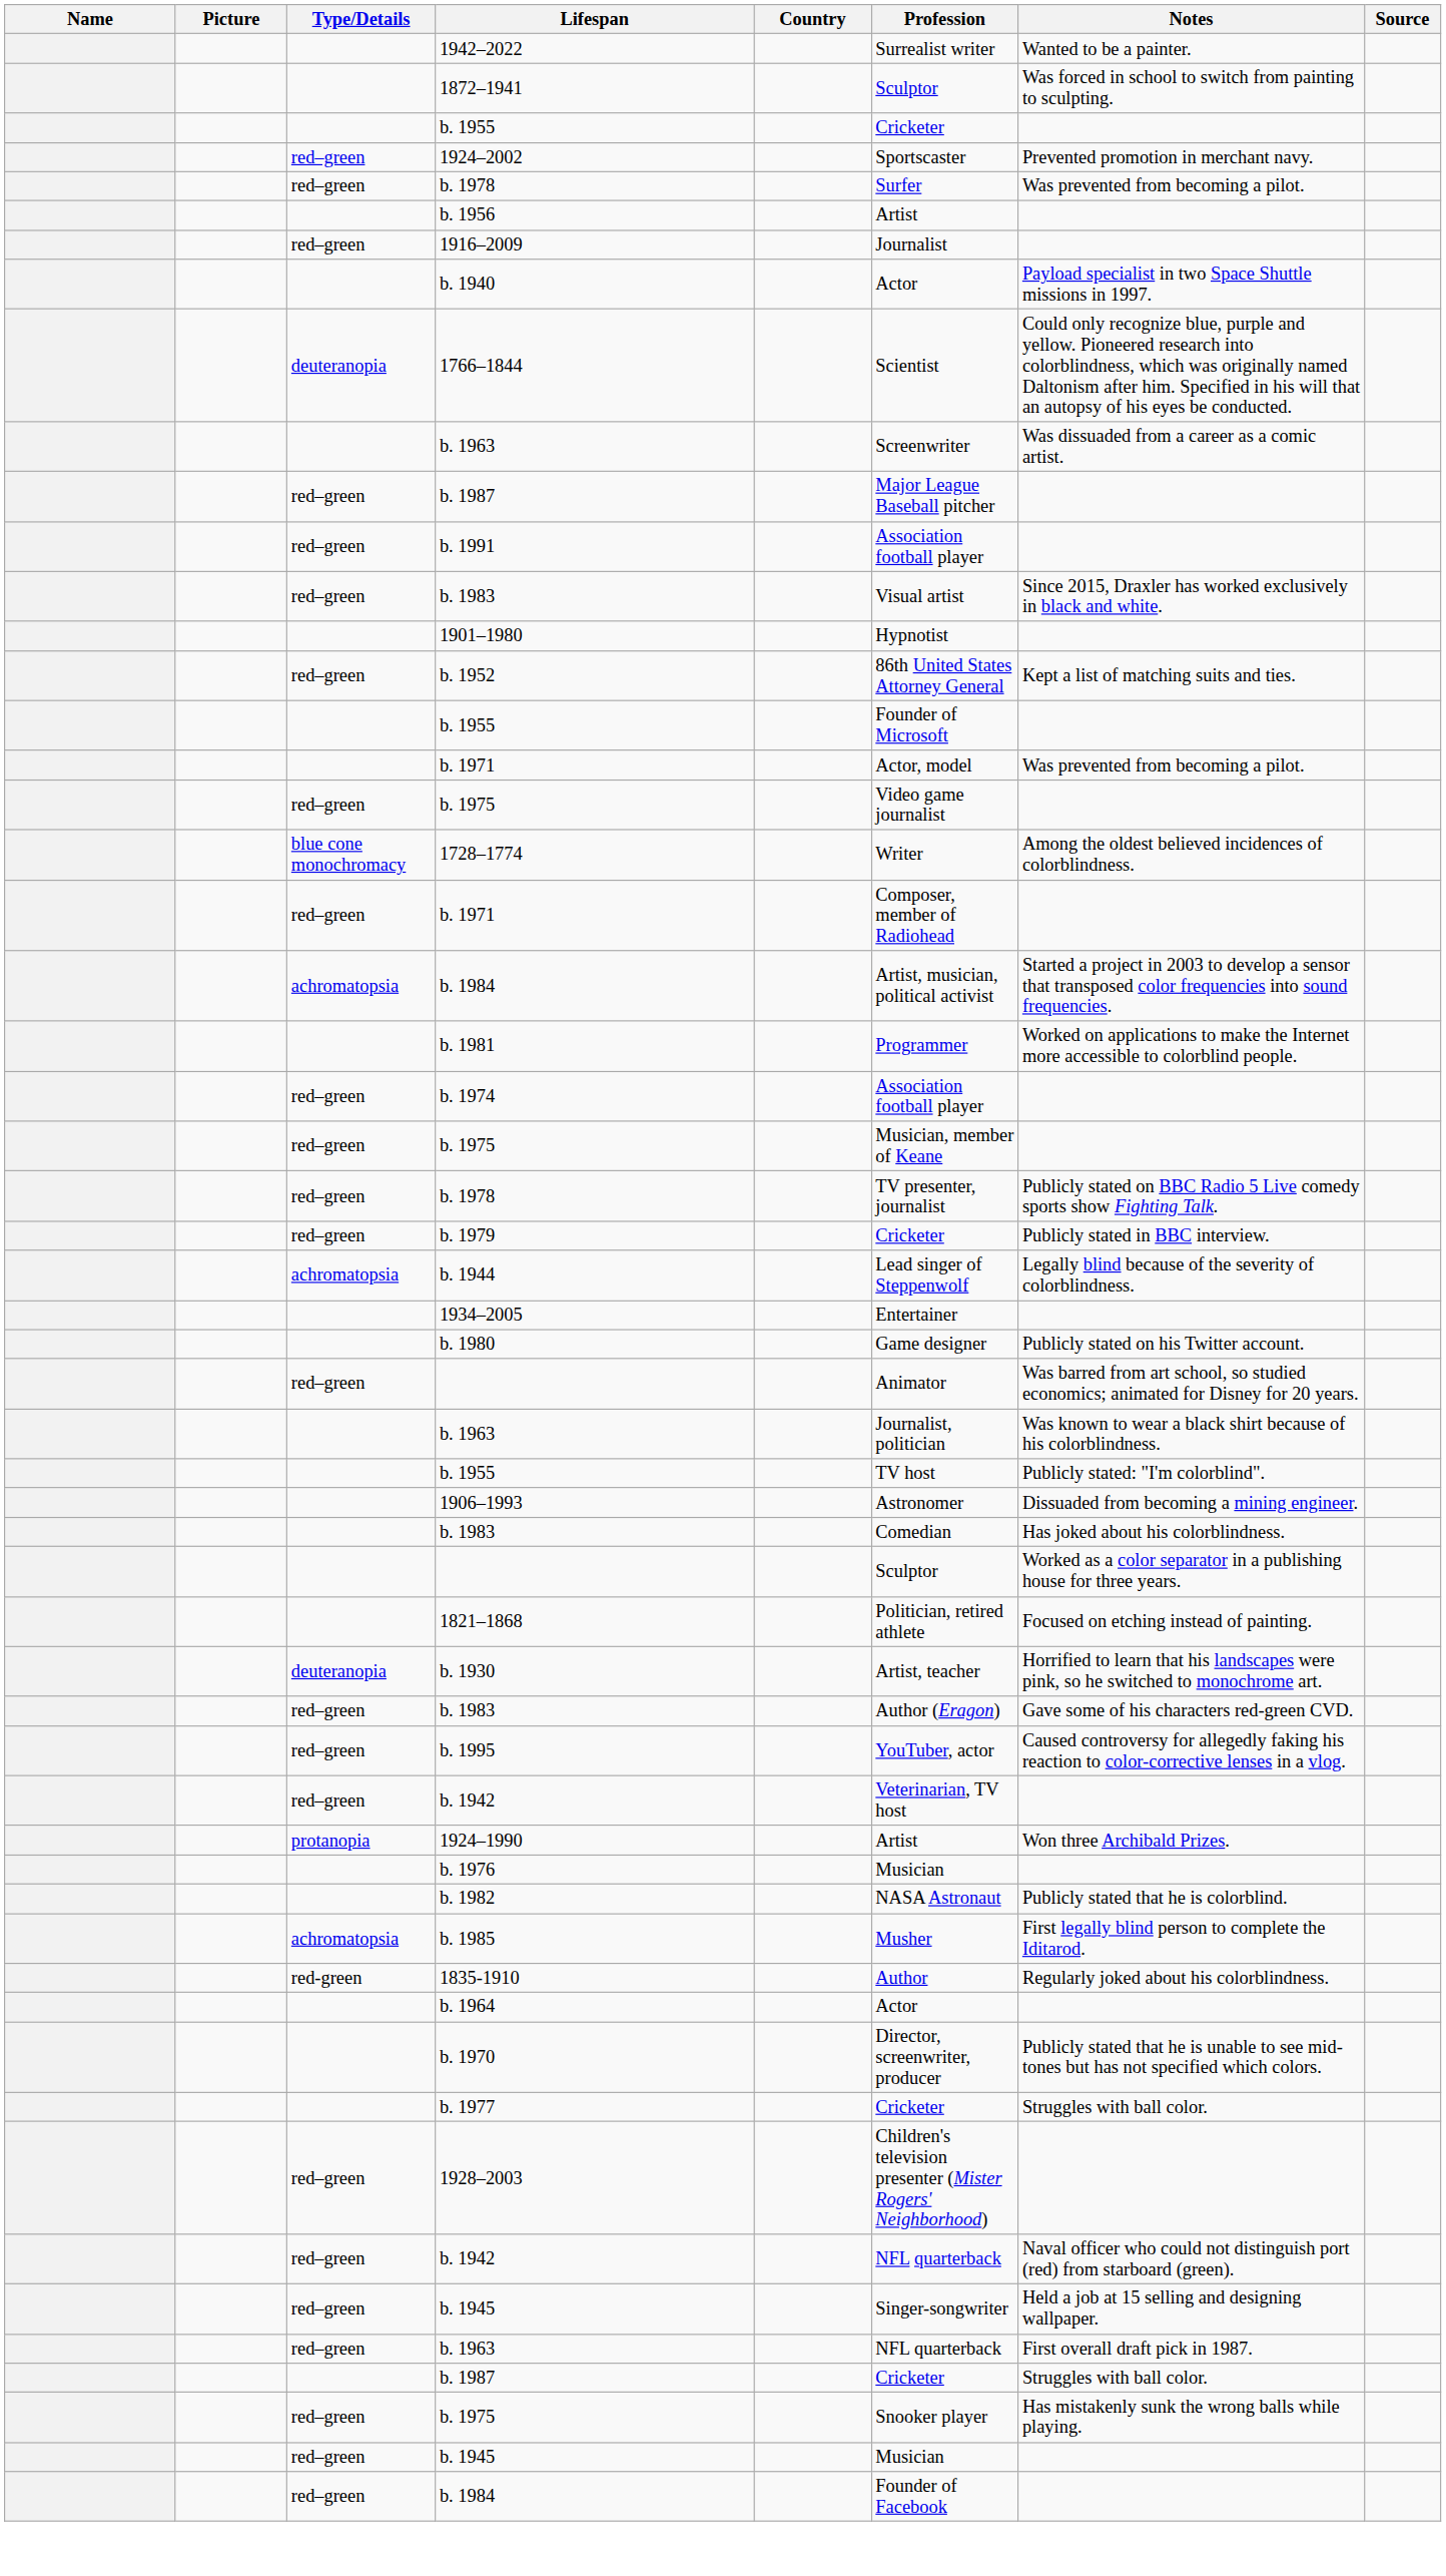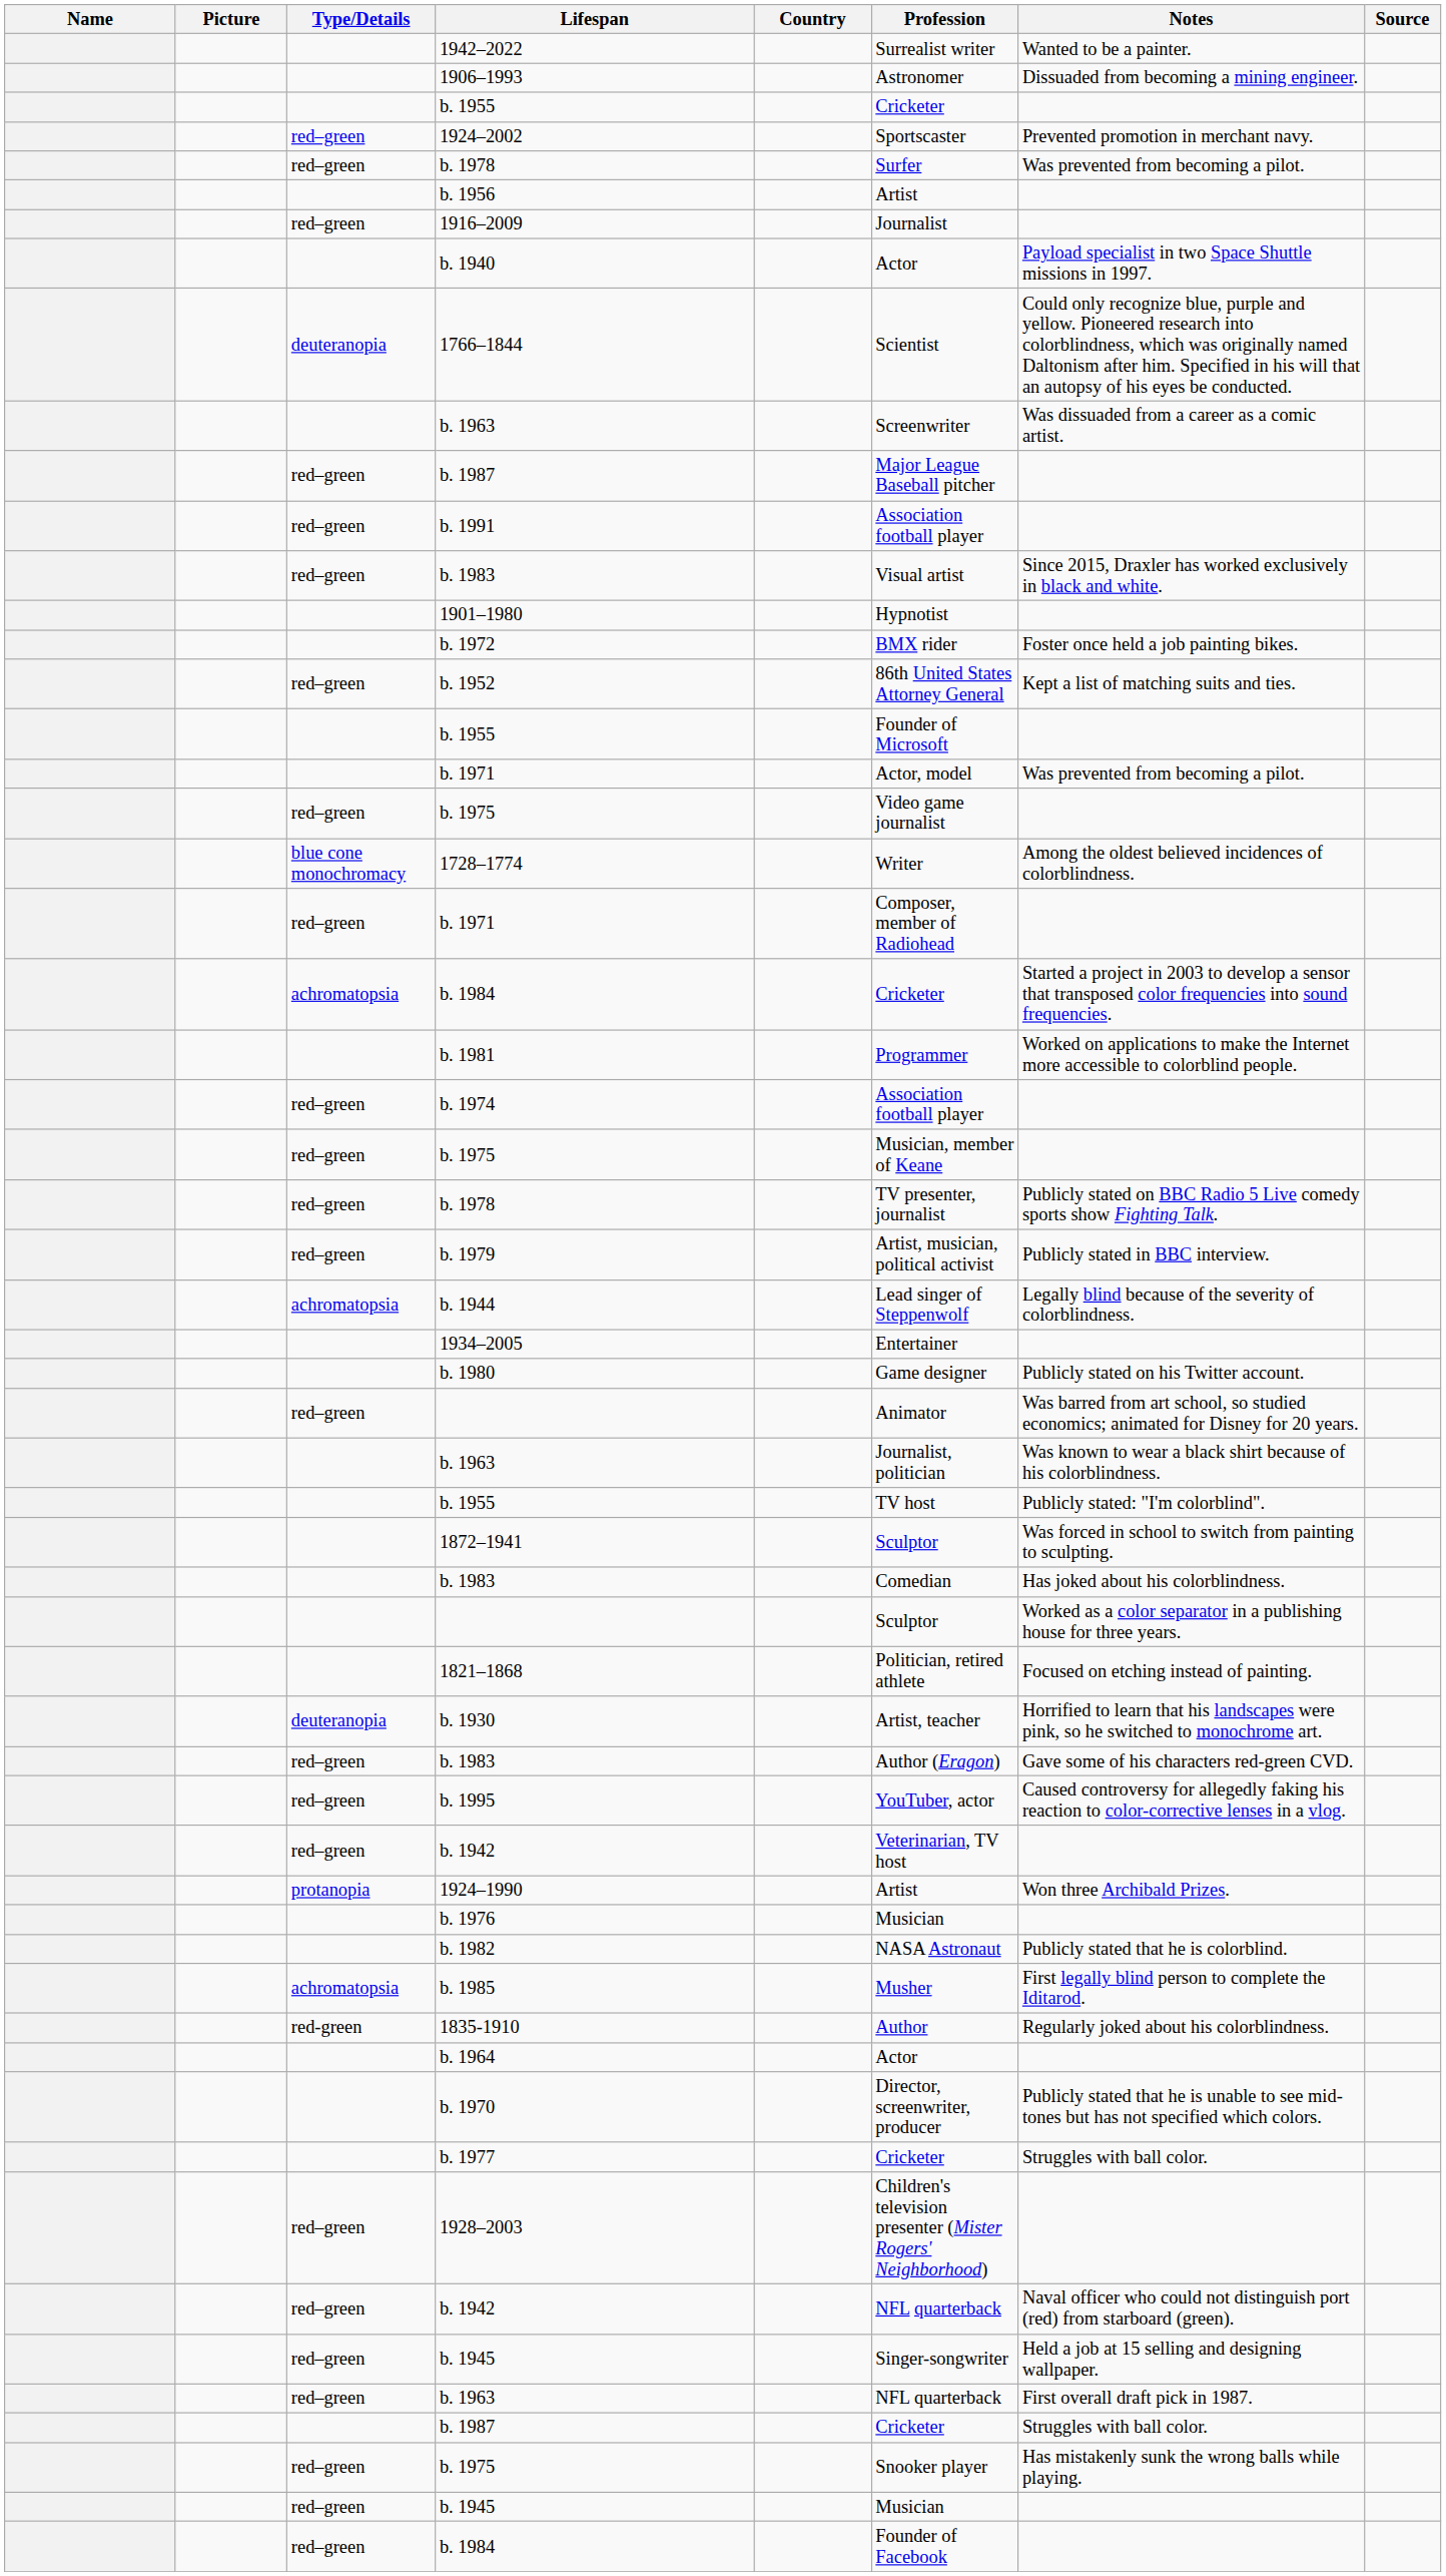rows swapped: 1872–1941 <-> 1906–1993
+ row: b. 1972 | BMX rider | Foster once held a job painting bikes.
achromatopsia / b. 1984 | Profession: Artist, musician, political activist -> Cricketer
b. 1979 | Profession: Cricketer -> Artist, musician, political activist
